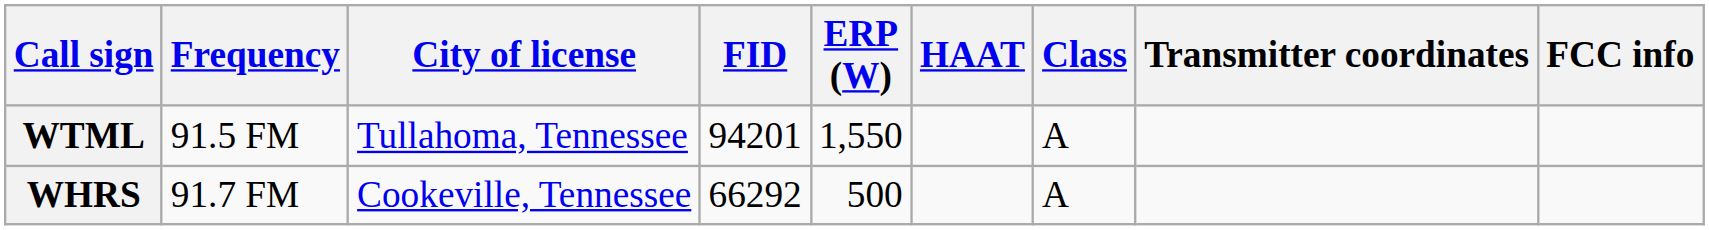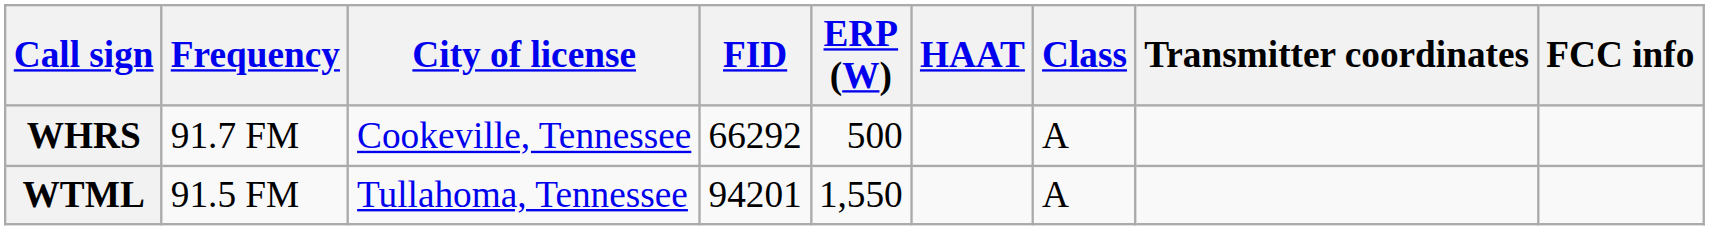rows swapped: WHRS <-> WTML
